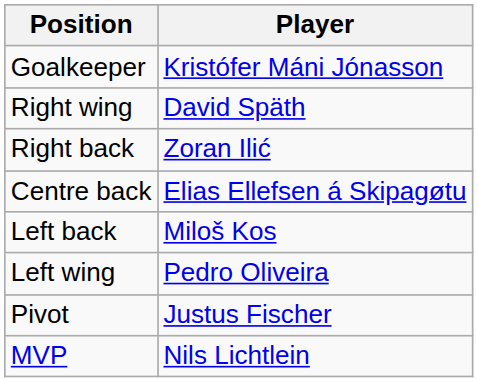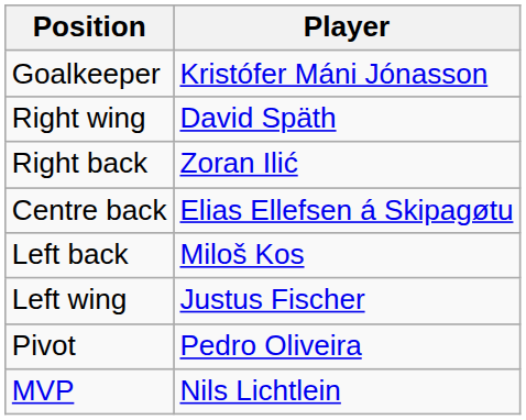Left wing | Player: Pedro Oliveira -> Justus Fischer
Pivot | Player: Justus Fischer -> Pedro Oliveira
